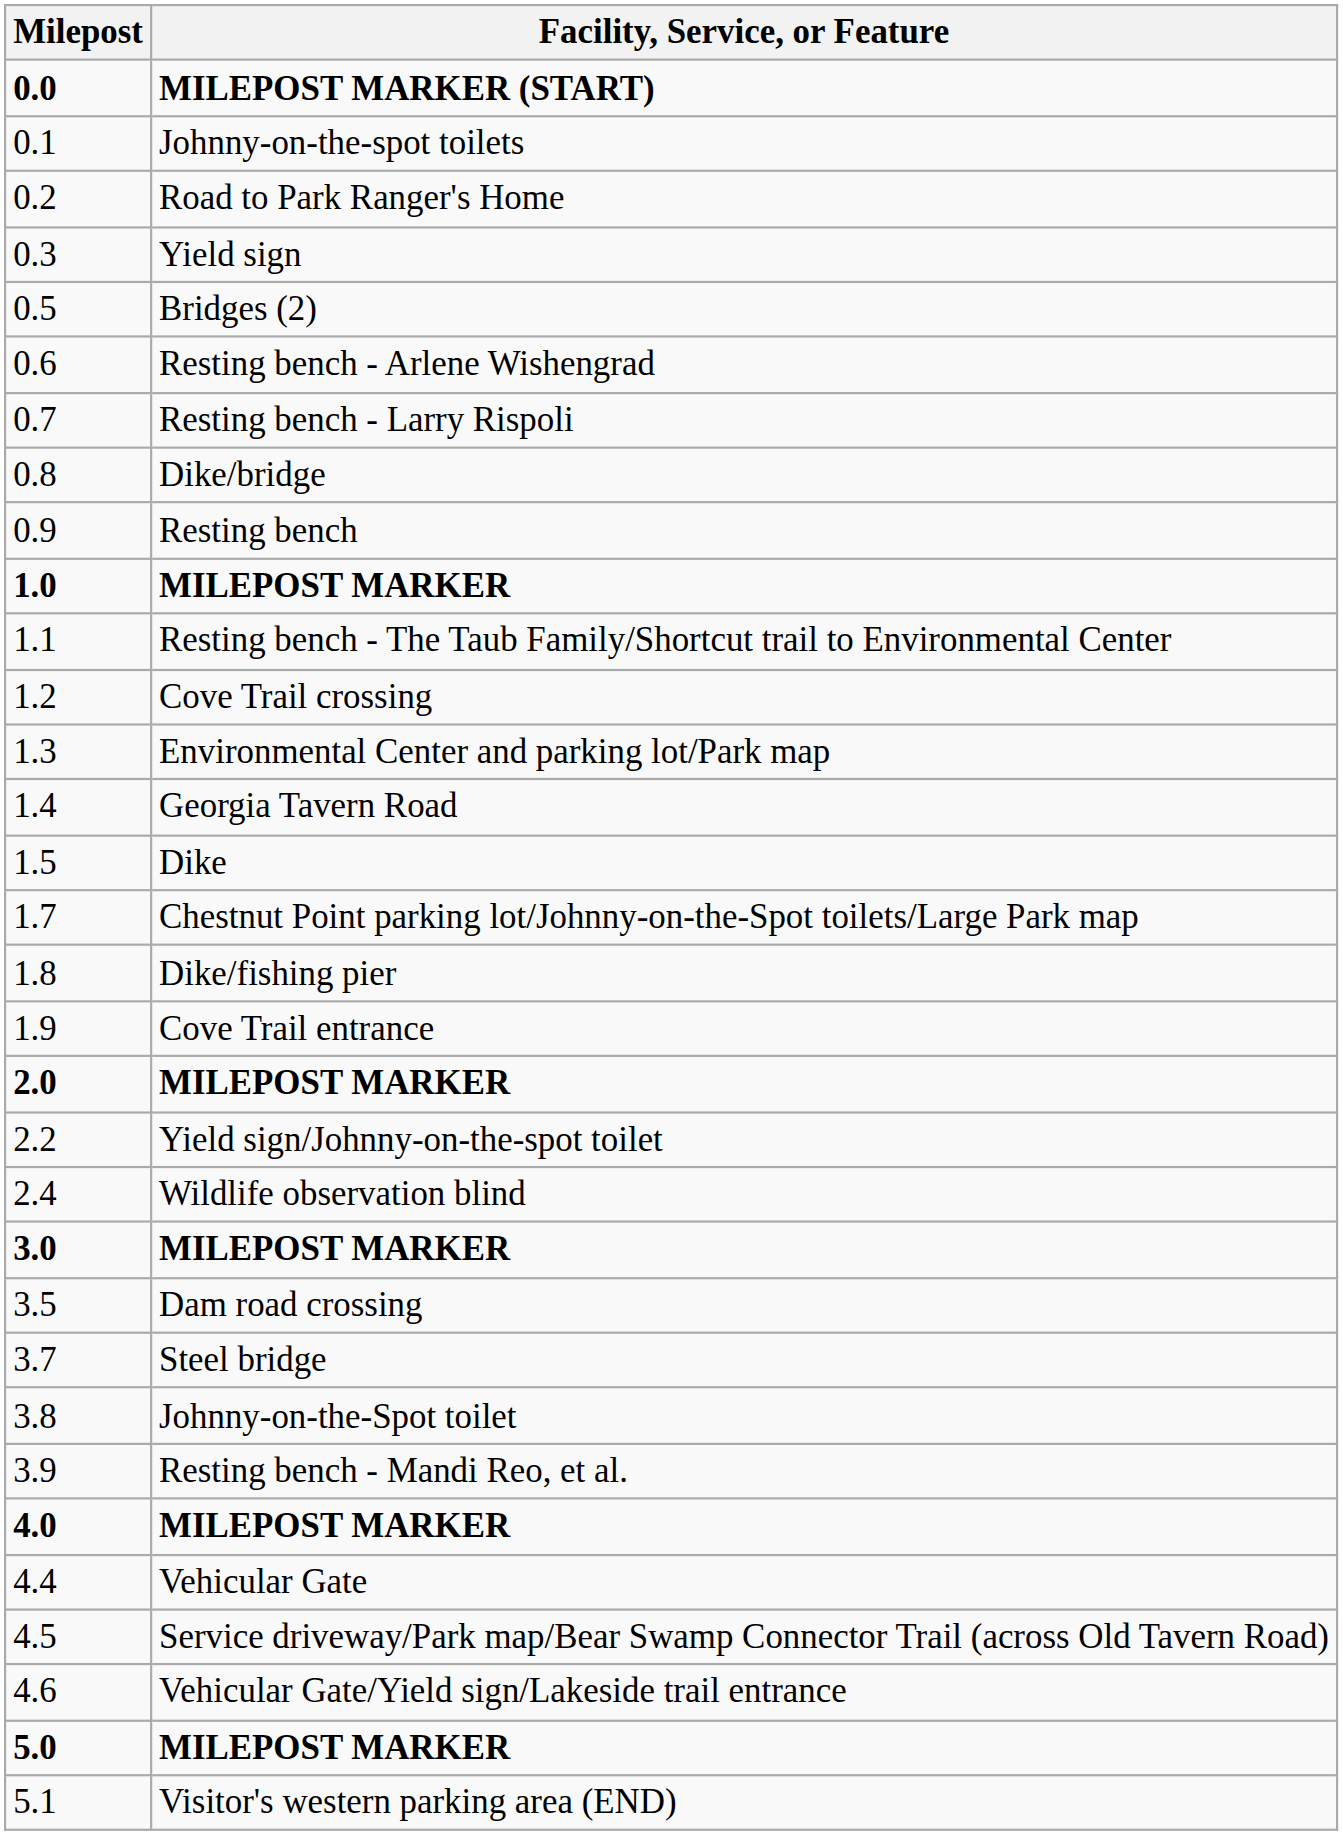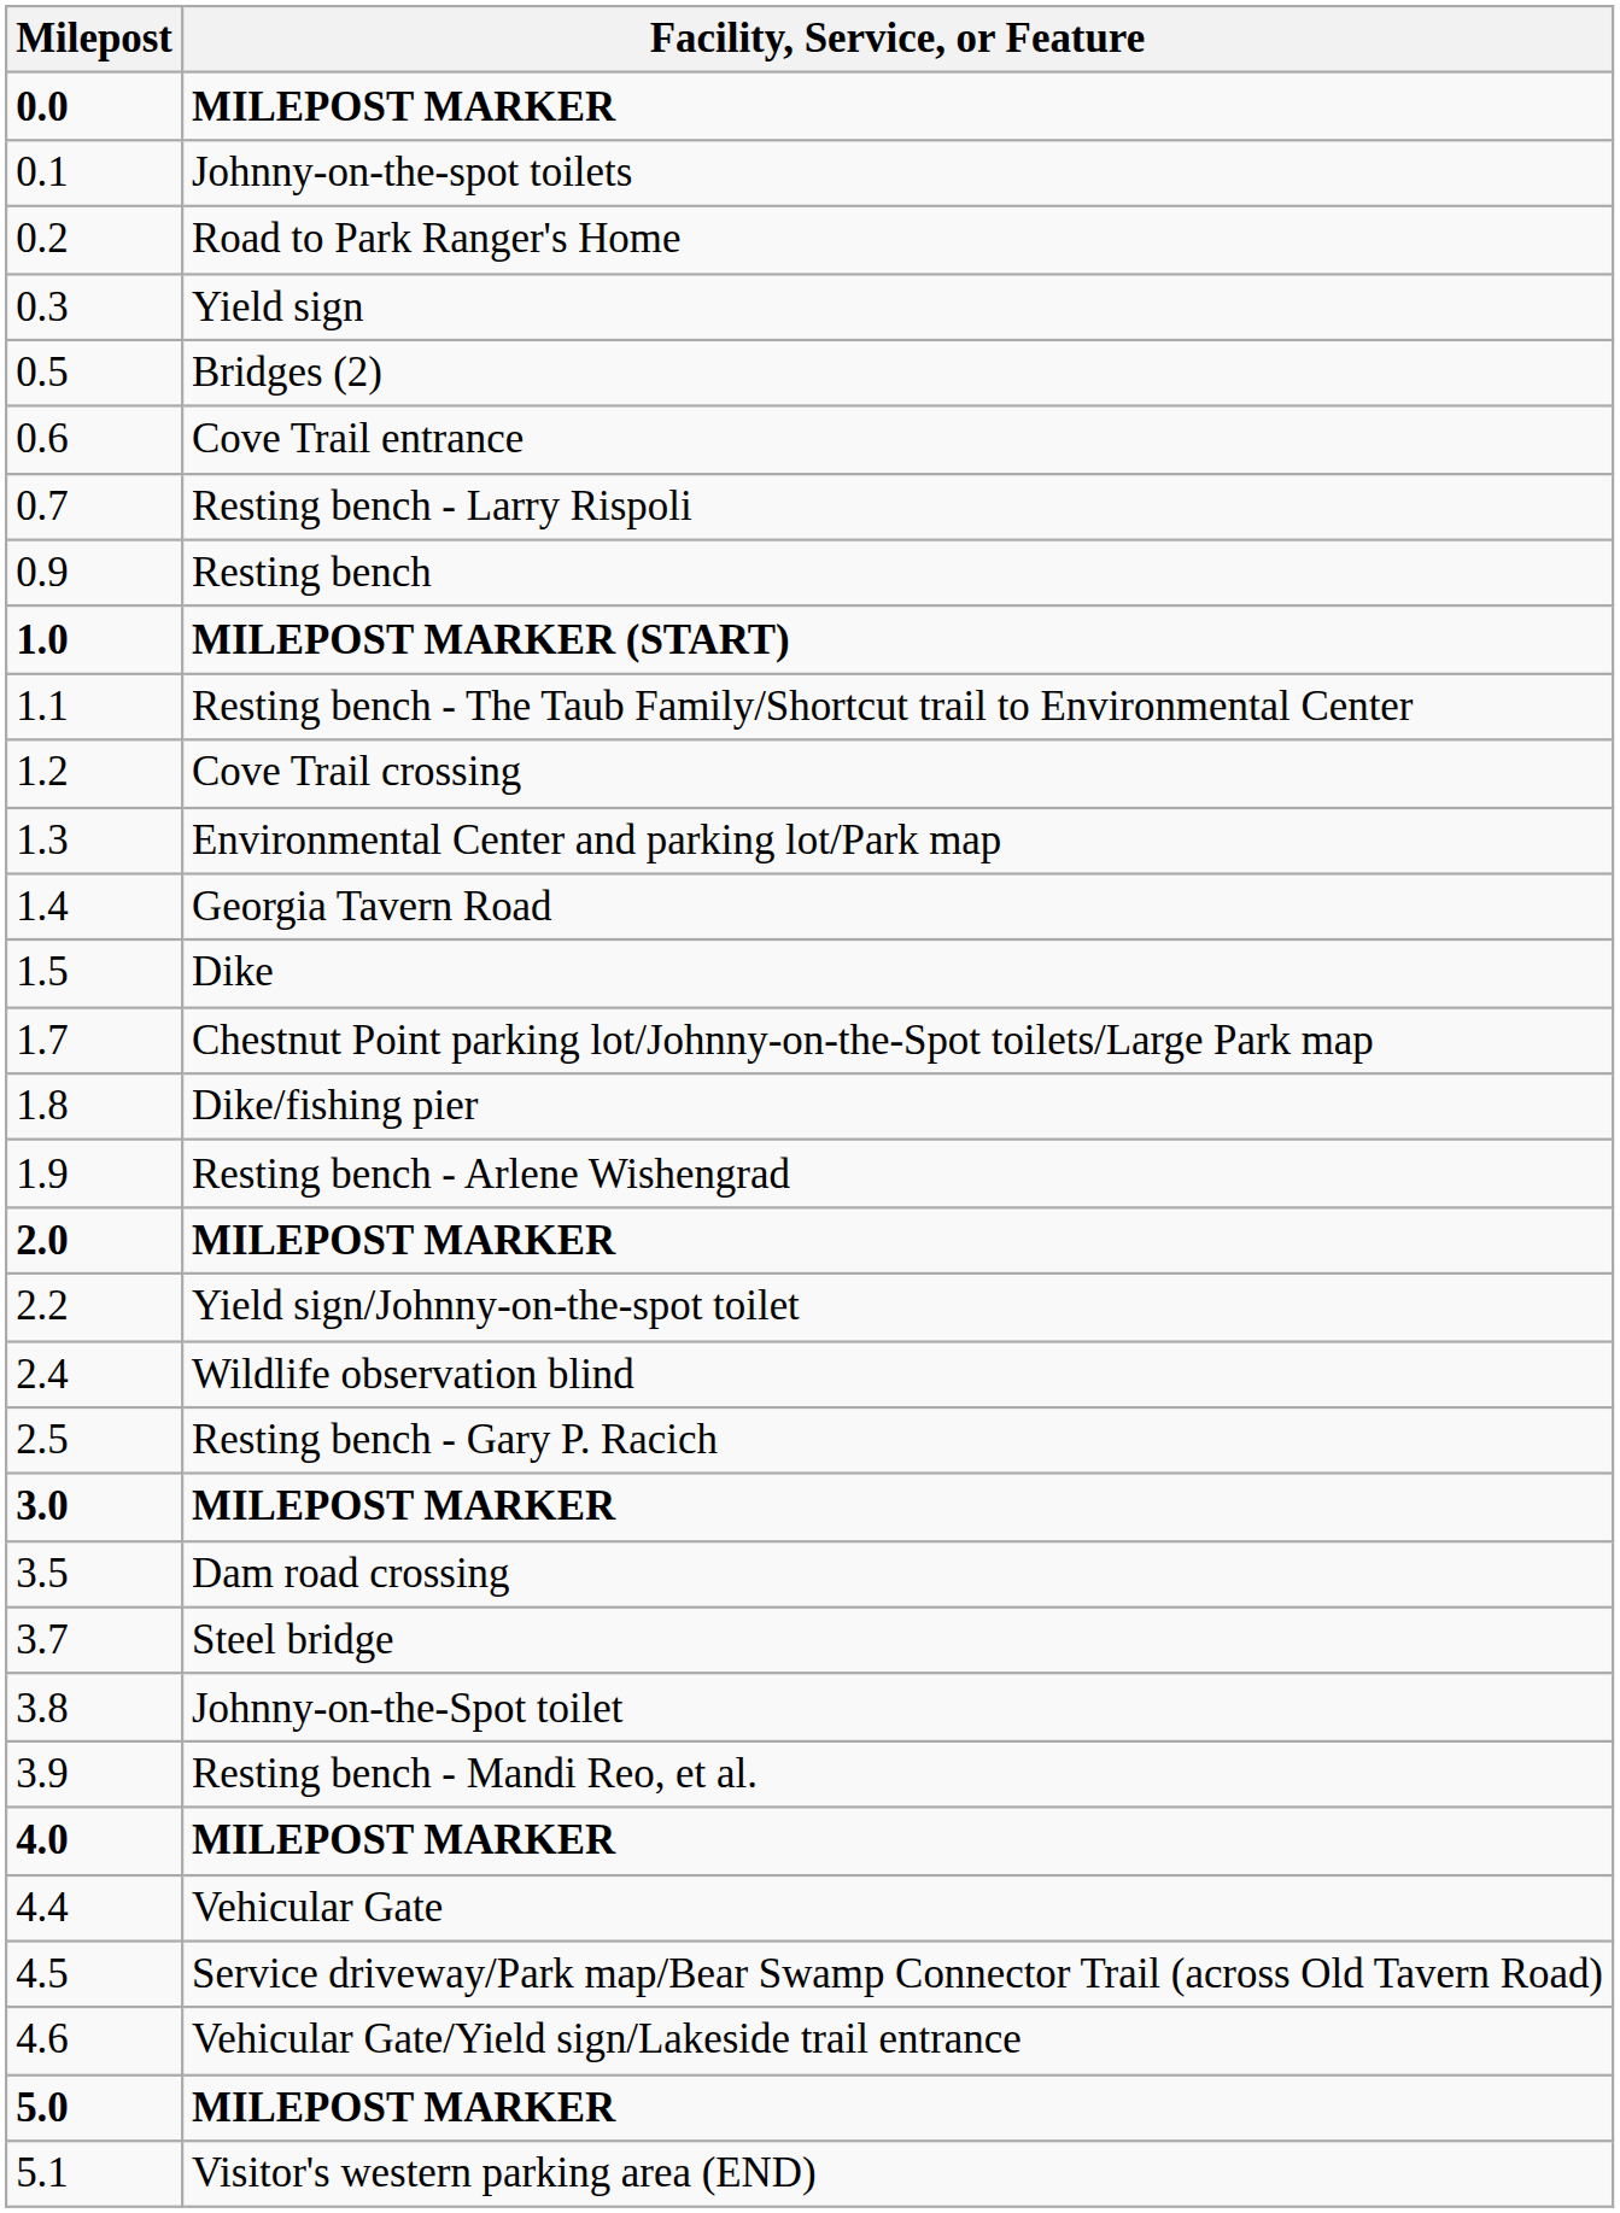0.0 | Facility, Service, or Feature: MILEPOST MARKER (START) -> MILEPOST MARKER
0.6 | Facility, Service, or Feature: Resting bench - Arlene Wishengrad -> Cove Trail entrance
- row: 0.8 | Dike/bridge
1.0 | Facility, Service, or Feature: MILEPOST MARKER -> MILEPOST MARKER (START)
1.9 | Facility, Service, or Feature: Cove Trail entrance -> Resting bench - Arlene Wishengrad
+ row: 2.5 | Resting bench - Gary P. Racich
